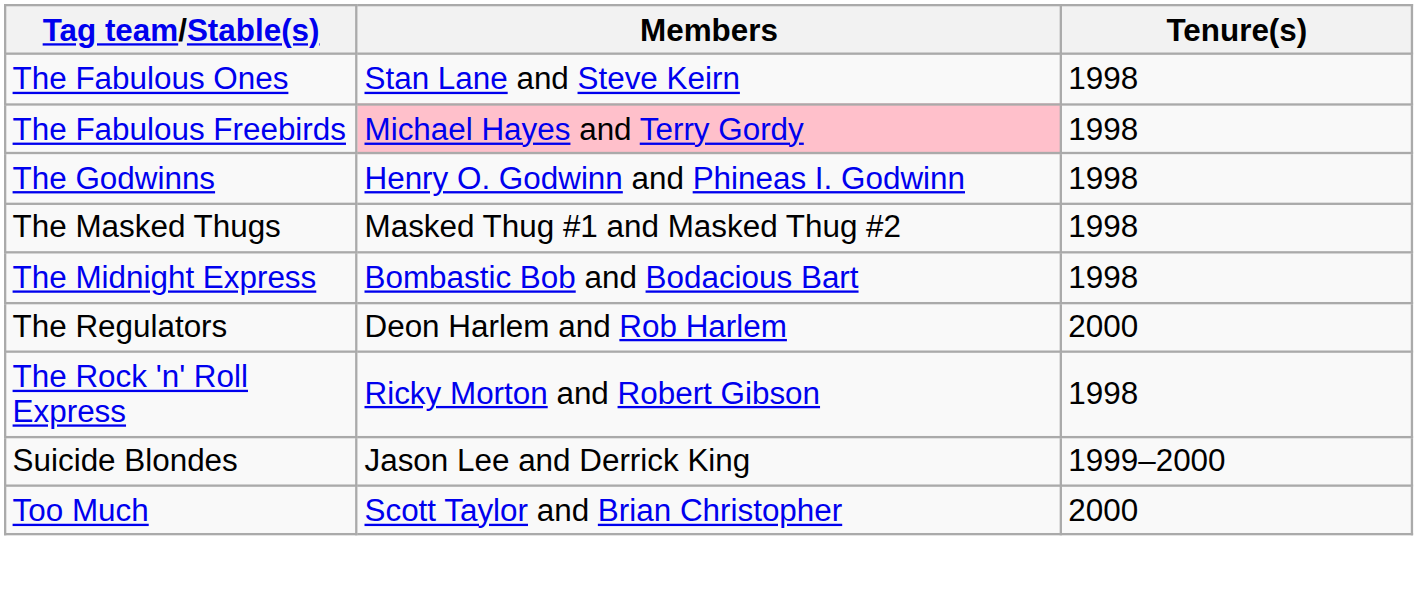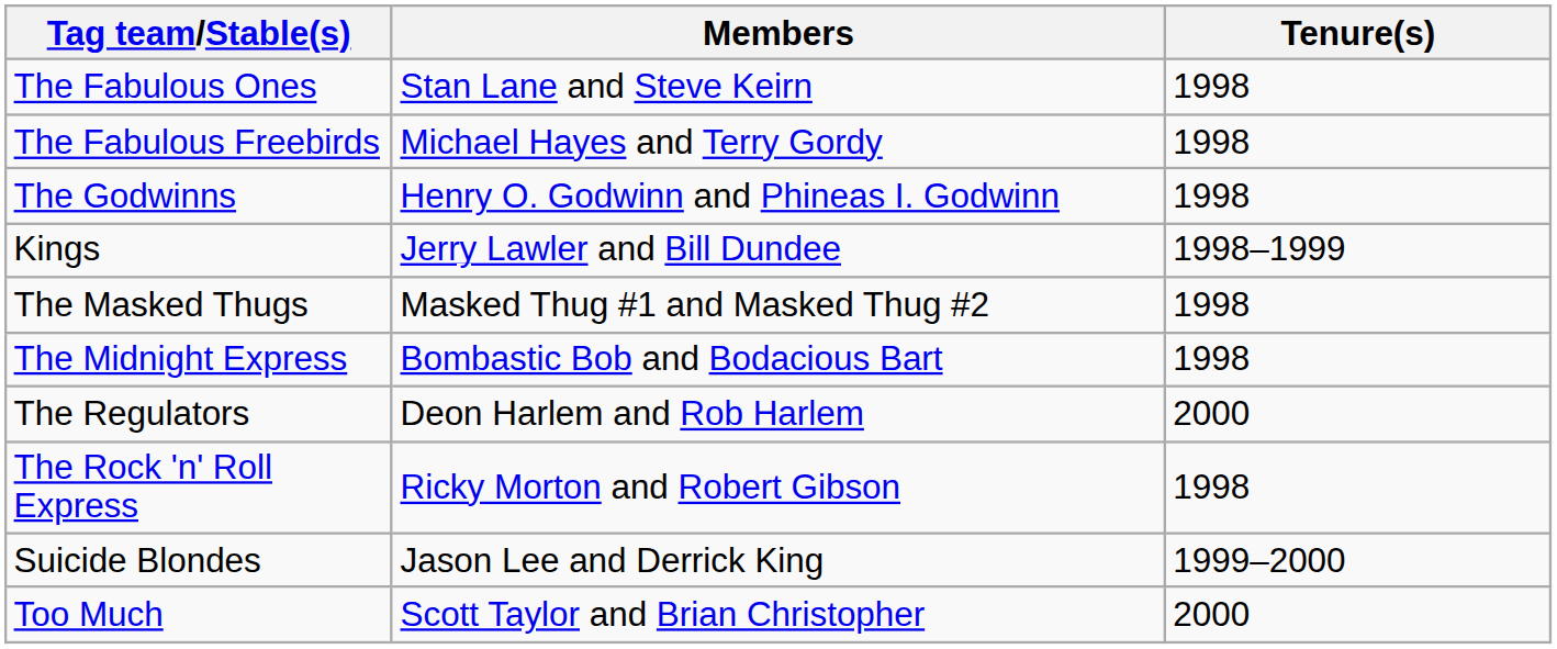The Fabulous Freebirds | Members: pink background -> no background
+ row: Kings | Jerry Lawler and Bill Dundee | 1998–1999
